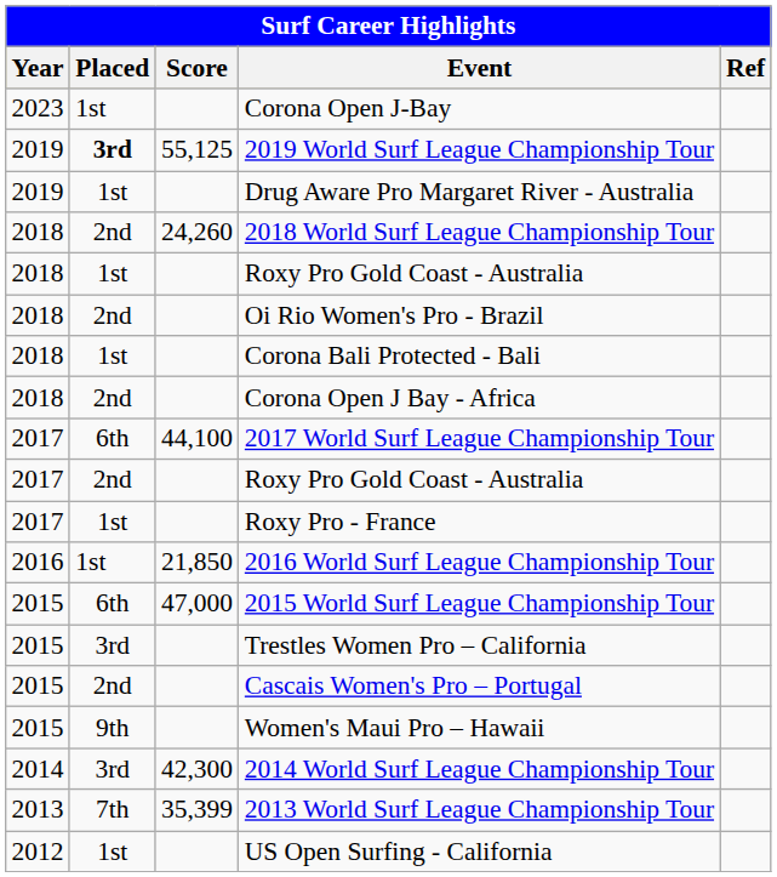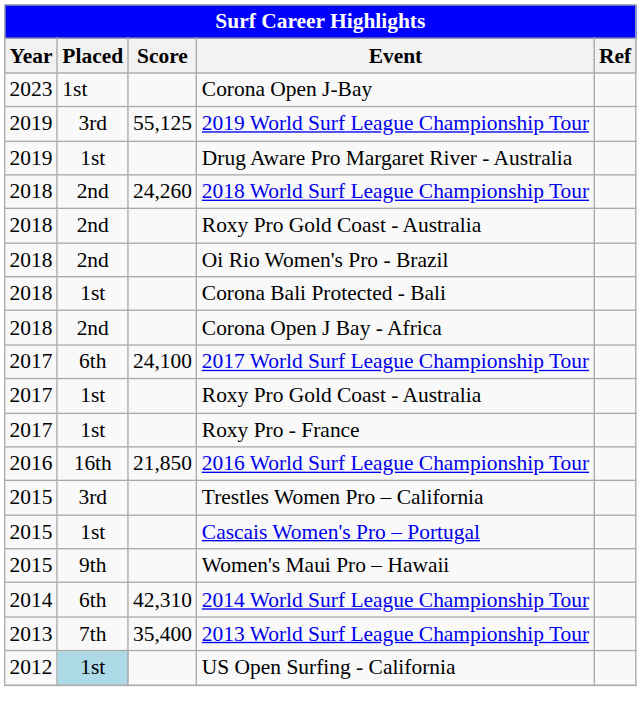2019 World Surf League Championship Tour | Placed: bold -> normal
2018 / Roxy Pro Gold Coast - Australia | Placed: 1st -> 2nd
2017 World Surf League Championship Tour | Score: 44,100 -> 24,100
2017 / Roxy Pro Gold Coast - Australia | Placed: 2nd -> 1st
2016 World Surf League Championship Tour | Placed: 1st -> 16th
- row: 2015 | 6th | 47,000 | 2015 World Surf League Championship Tour
Cascais Women's Pro – Portugal | Placed: 2nd -> 1st
2014 World Surf League Championship Tour | Placed: 3rd -> 6th
2014 World Surf League Championship Tour | Score: 42,300 -> 42,310
2013 World Surf League Championship Tour | Score: 35,399 -> 35,400
US Open Surfing - California | Placed: no background -> lightblue background
